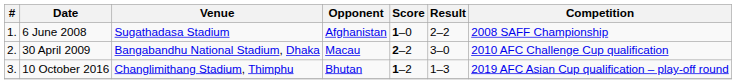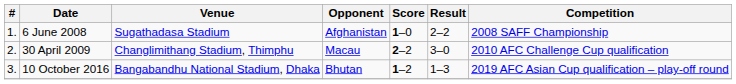30 April 2009 | Venue: Bangabandhu National Stadium, Dhaka -> Changlimithang Stadium, Thimphu
10 October 2016 | Venue: Changlimithang Stadium, Thimphu -> Bangabandhu National Stadium, Dhaka
